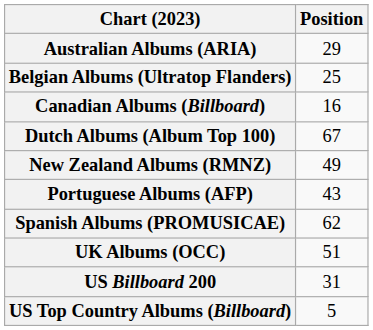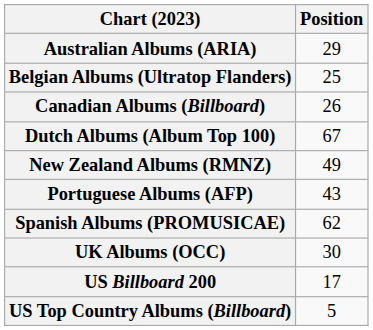Canadian Albums (Billboard) | Position: 16 -> 26
UK Albums (OCC) | Position: 51 -> 30
US Billboard 200 | Position: 31 -> 17
